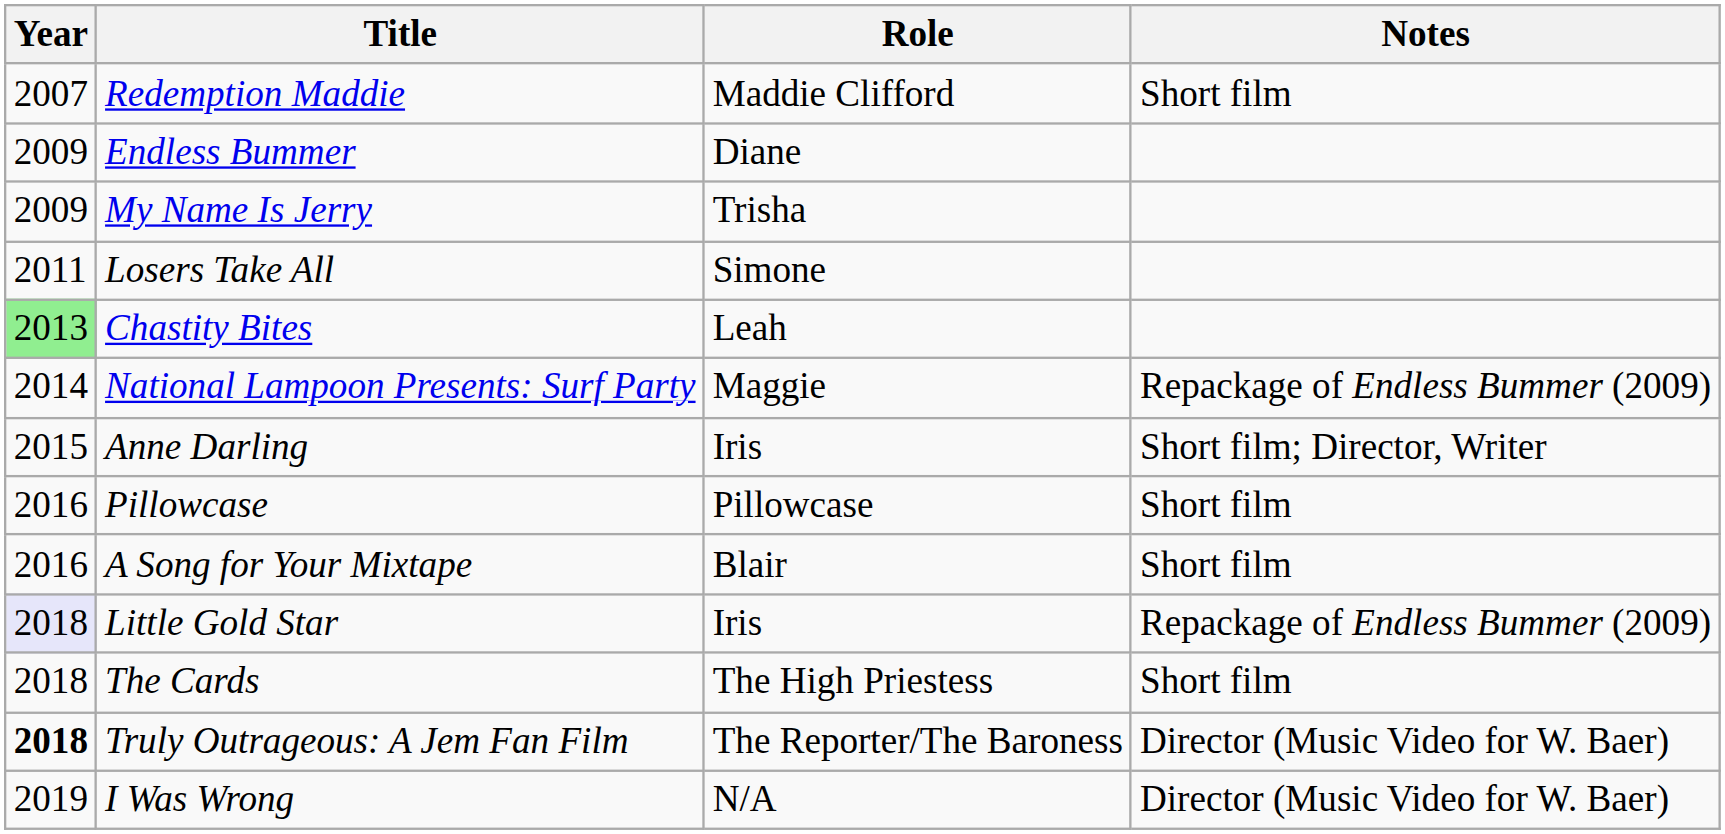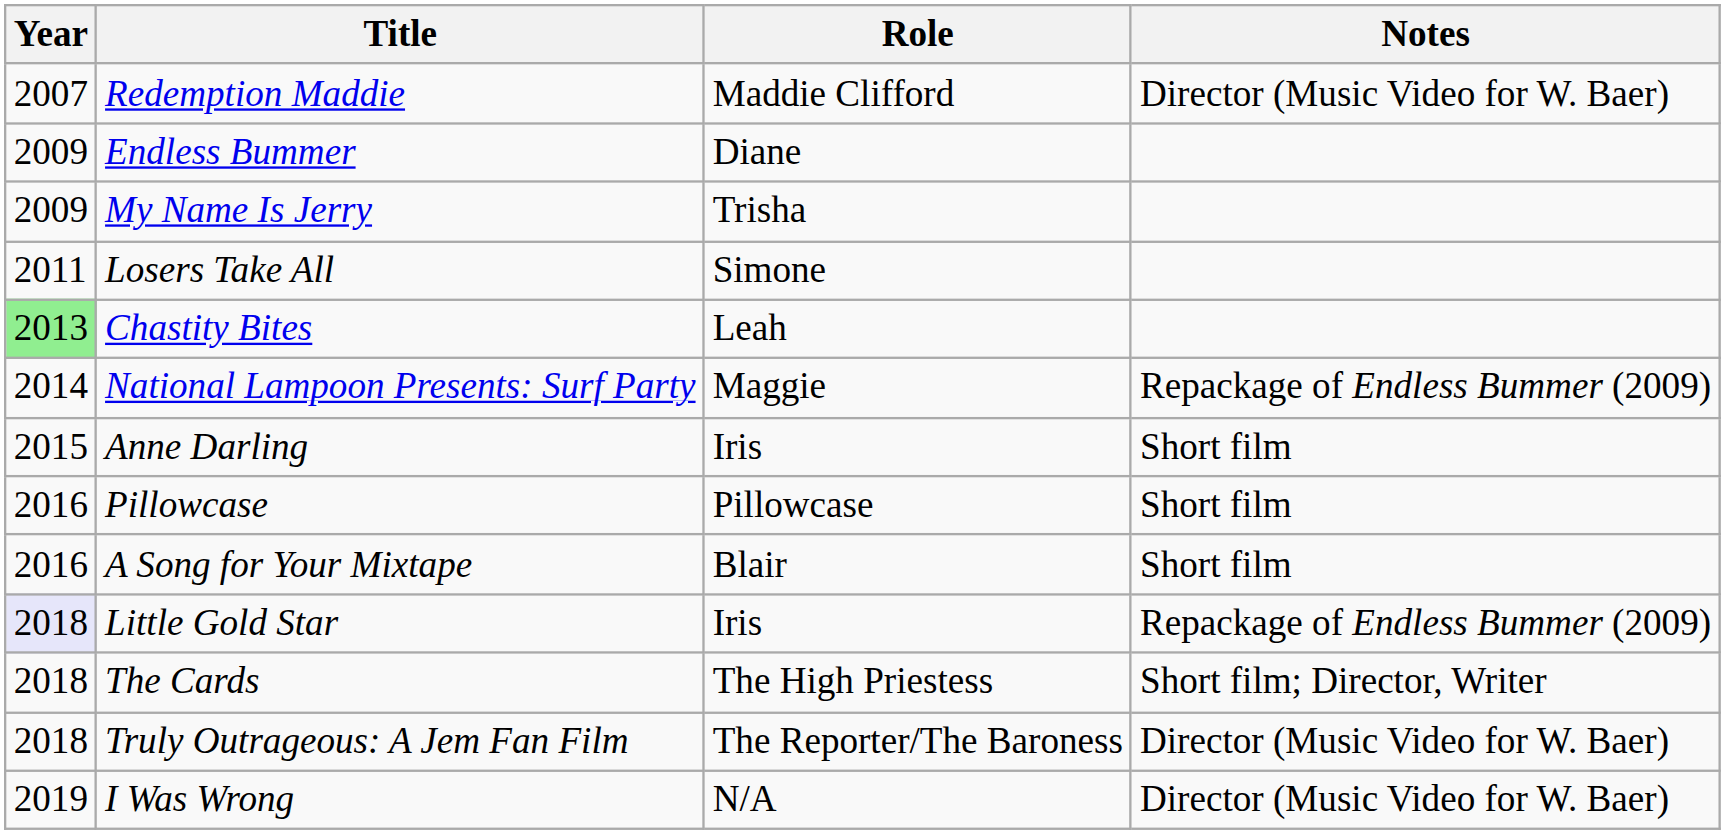Redemption Maddie | Notes: Short film -> Director (Music Video for W. Baer)
Anne Darling | Notes: Short film; Director, Writer -> Short film
The Cards | Notes: Short film -> Short film; Director, Writer
Truly Outrageous: A Jem Fan Film | Year: bold -> normal
